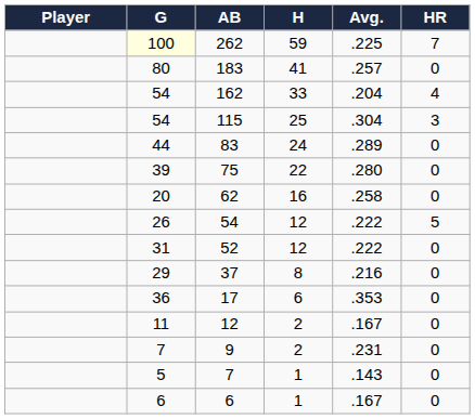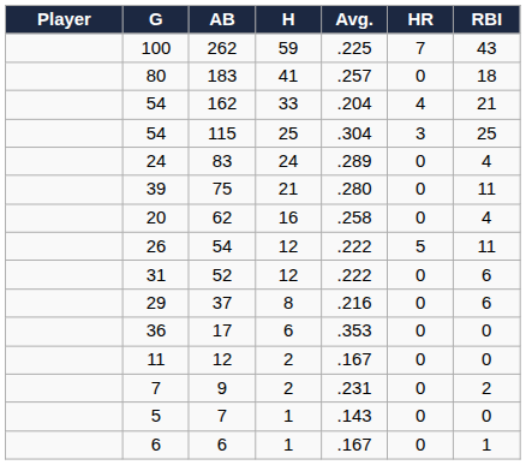+ column: RBI | 43 | 18 | 21 | 25 | 4 | 11 | 4 | 11 | 6 | 6 | 0 | 0 | 2 | 0 | 1
262 | G: lightyellow background -> no background
83 | G: 44 -> 24
75 | H: 22 -> 21
